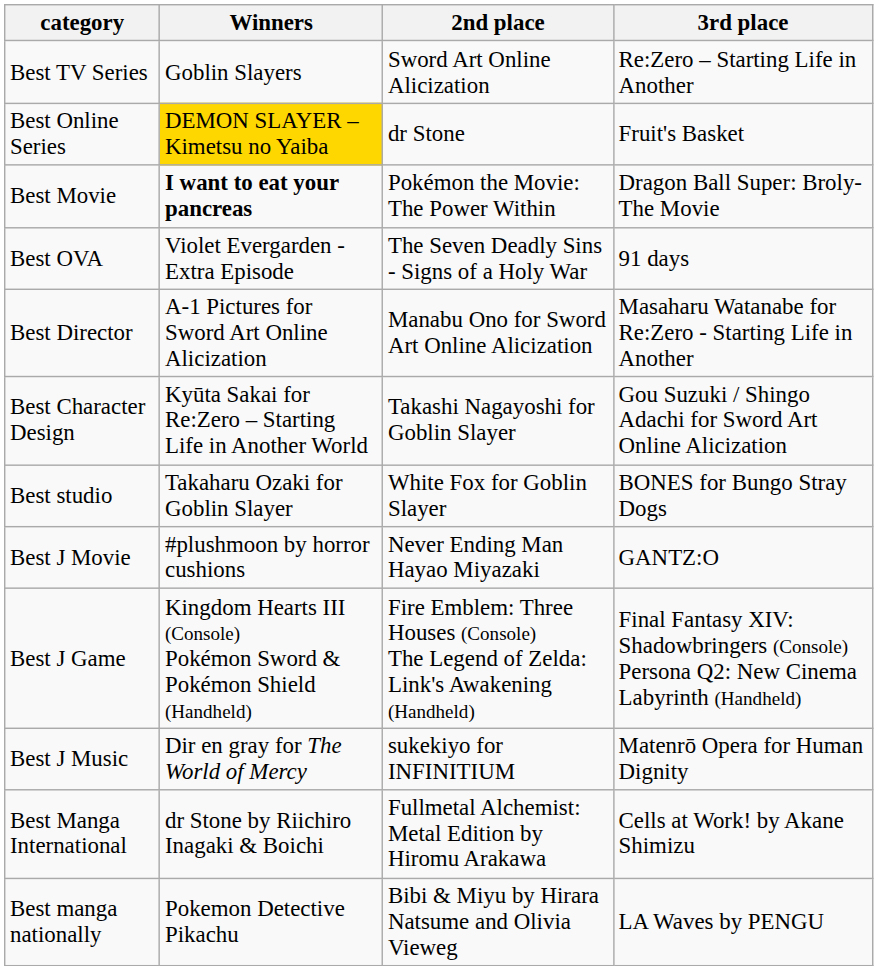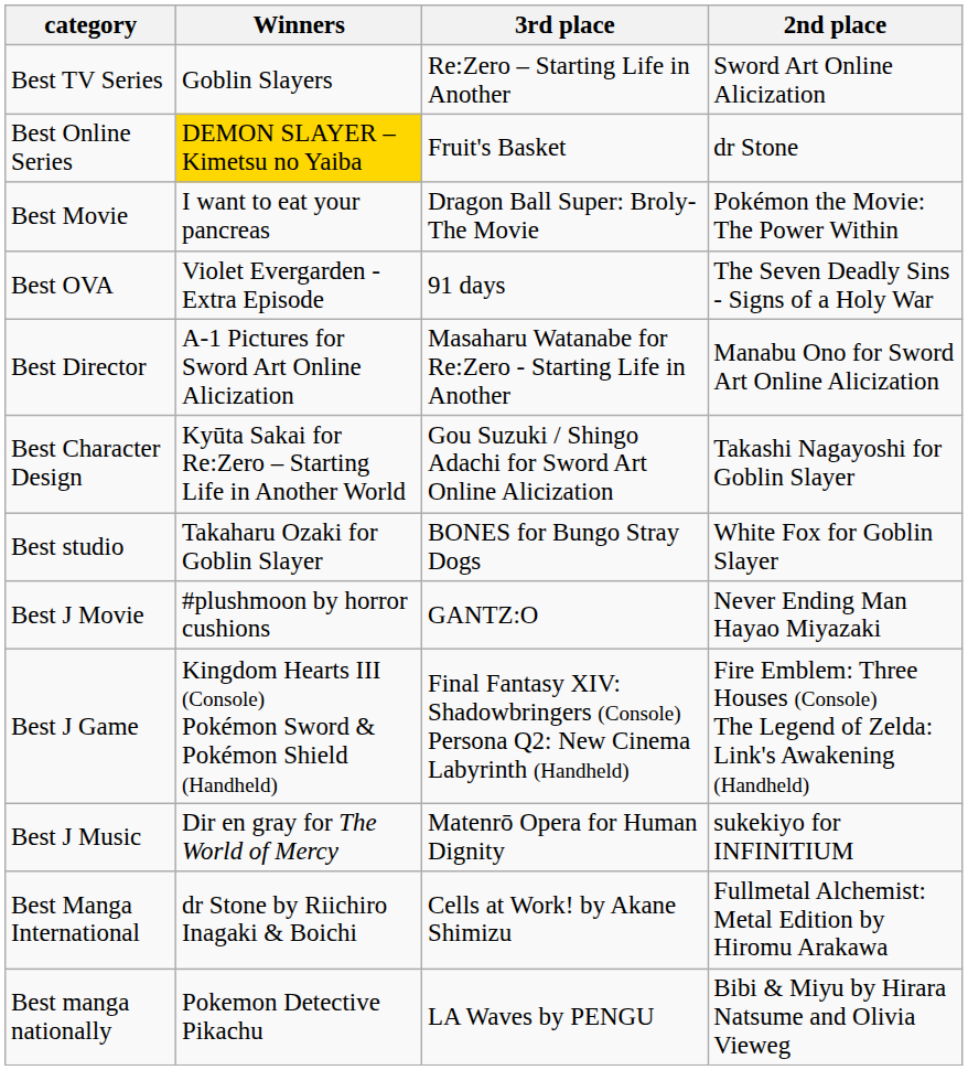columns swapped: 2nd place <-> 3rd place
Best Movie | Winners: bold -> normal
